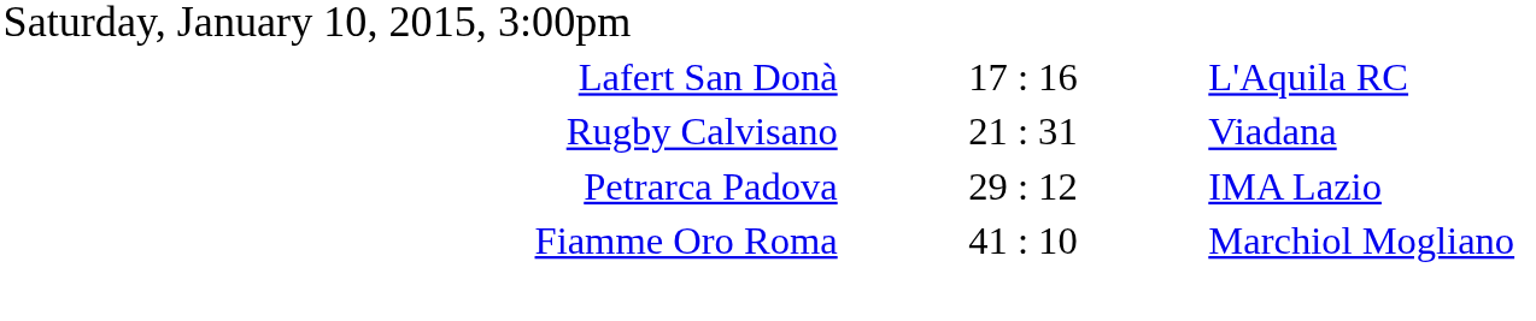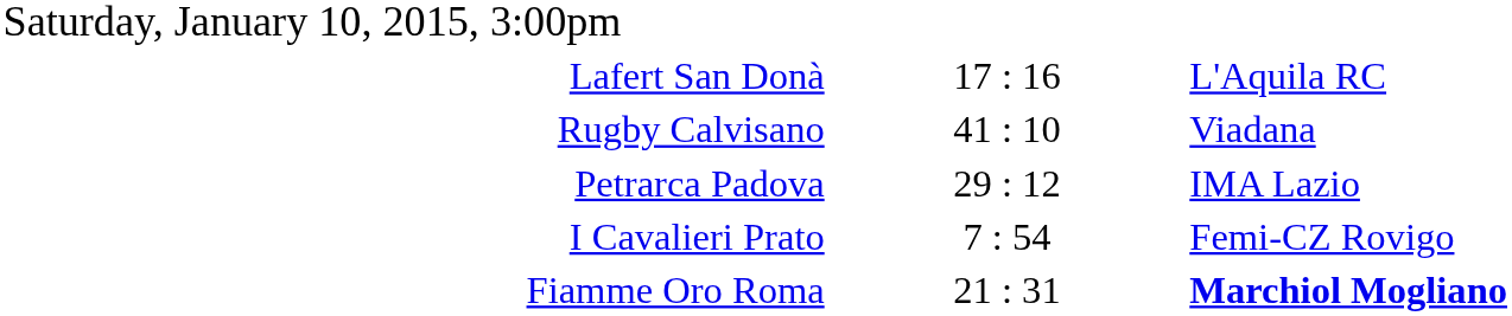Rugby Calvisano | column 2: 21 : 31 -> 41 : 10
+ row: I Cavalieri Prato | 7 : 54 | Femi-CZ Rovigo
Fiamme Oro Roma | column 2: 41 : 10 -> 21 : 31
Fiamme Oro Roma | column 3: normal -> bold
